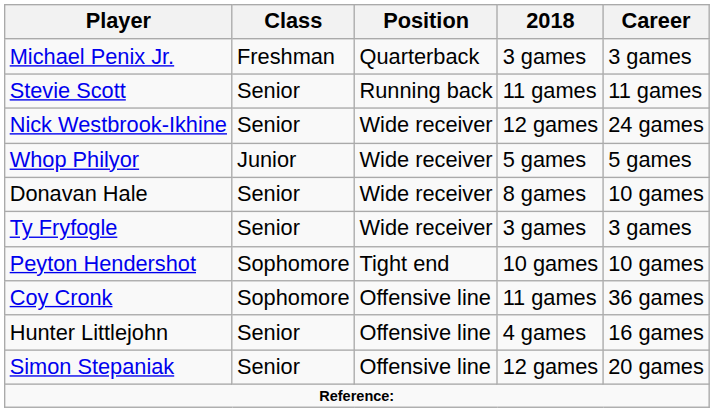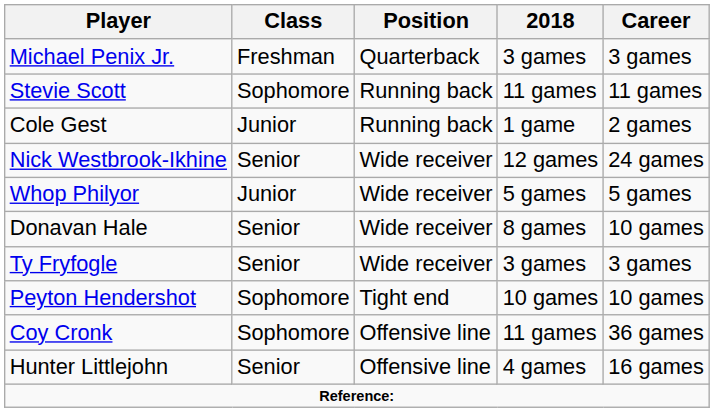Stevie Scott | Class: Senior -> Sophomore
+ row: Cole Gest | Junior | Running back | 1 game | 2 games
- row: Simon Stepaniak | Senior | Offensive line | 12 games | 20 games
